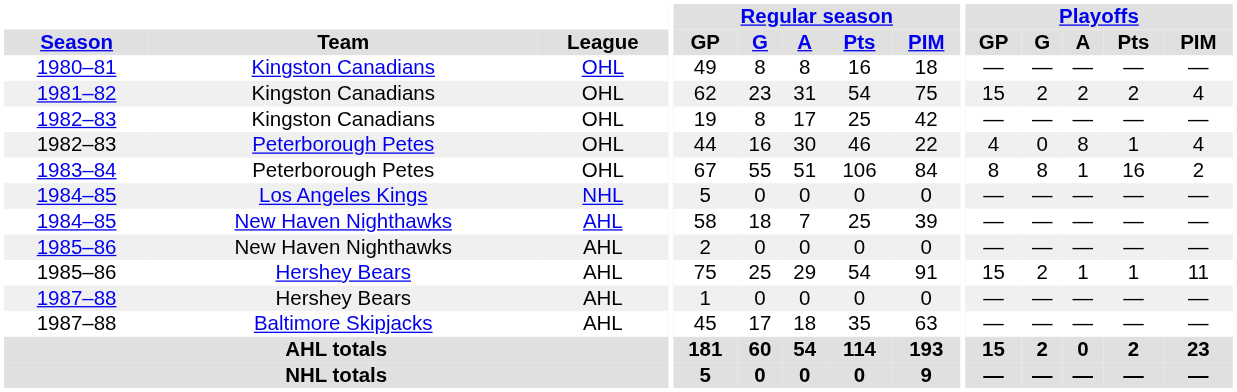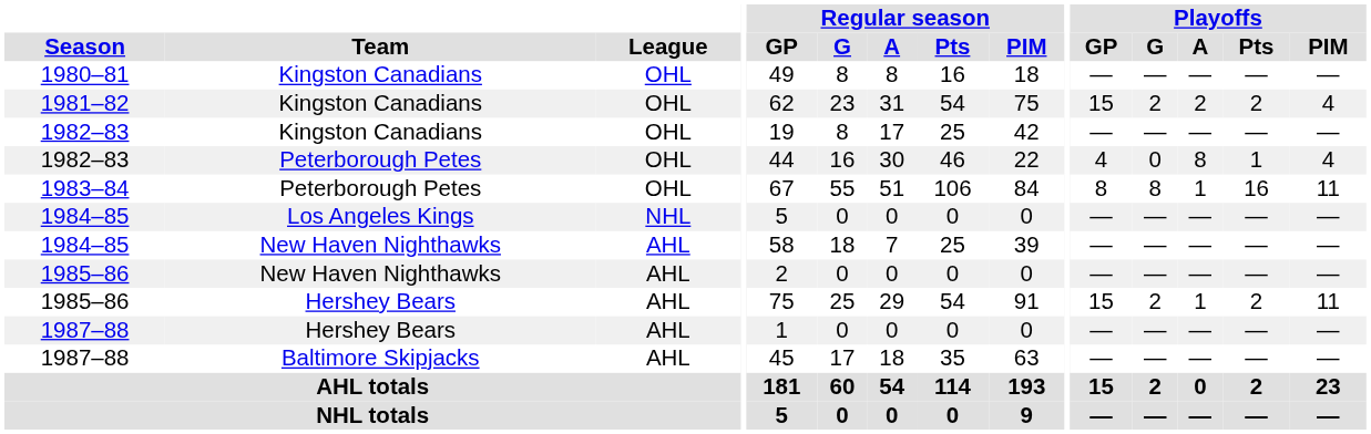1983–84 | Playoffs / PIM: 2 -> 11
1985–86 / Hershey Bears | Playoffs / Pts: 1 -> 2
